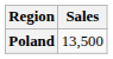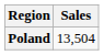Poland | Sales: 13,500 -> 13,504
